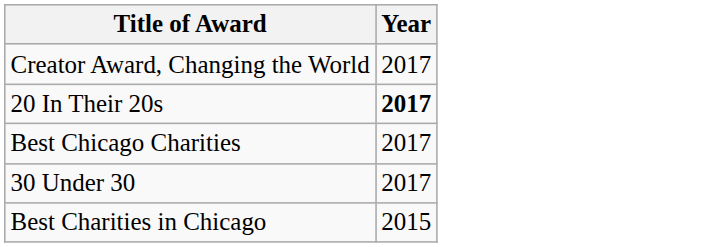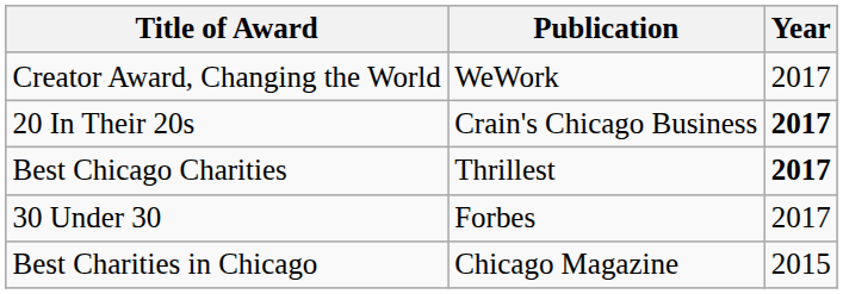+ column: Publication | WeWork | Crain's Chicago Business | Thrillest | Forbes | Chicago Magazine
Best Chicago Charities | Year: normal -> bold
